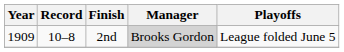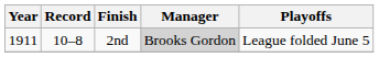2nd | Year: 1909 -> 1911
